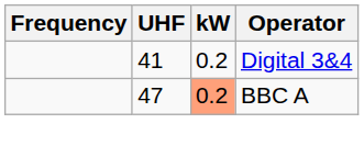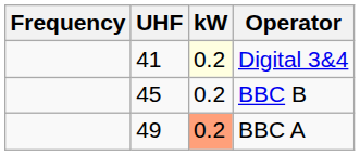Digital 3&4 | kW: no background -> lightyellow background
+ row: 45 | 0.2 | BBC B
BBC A | UHF: 47 -> 49
